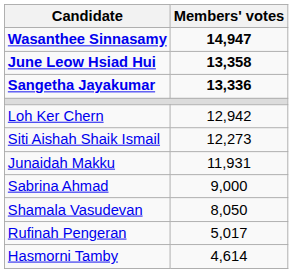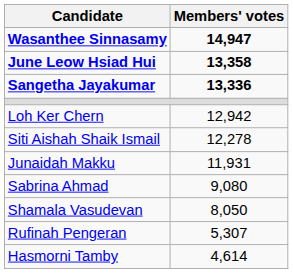Siti Aishah Shaik Ismail | Members' votes: 12,273 -> 12,278
Sabrina Ahmad | Members' votes: 9,000 -> 9,080
Rufinah Pengeran | Members' votes: 5,017 -> 5,307
